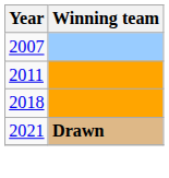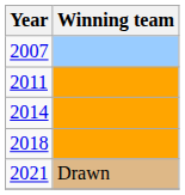+ row: 2014
2021 | Winning team: bold -> normal
